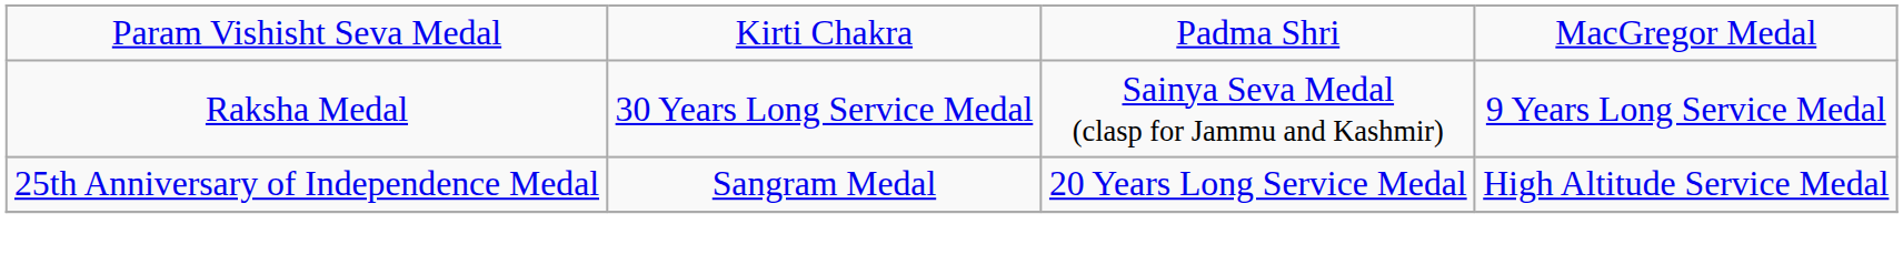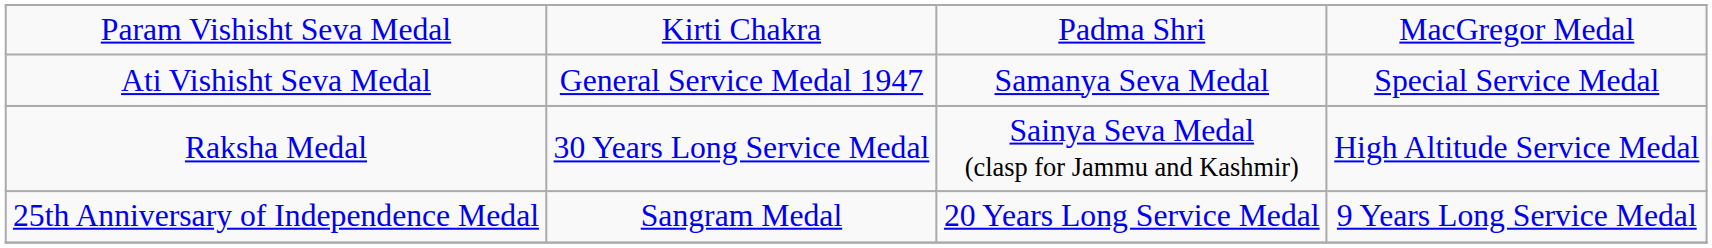+ row: Ati Vishisht Seva Medal | General Service Medal 1947 | Samanya Seva Medal | Special Service Medal
Raksha Medal | column 4: 9 Years Long Service Medal -> High Altitude Service Medal
25th Anniversary of Independence Medal | column 4: High Altitude Service Medal -> 9 Years Long Service Medal
